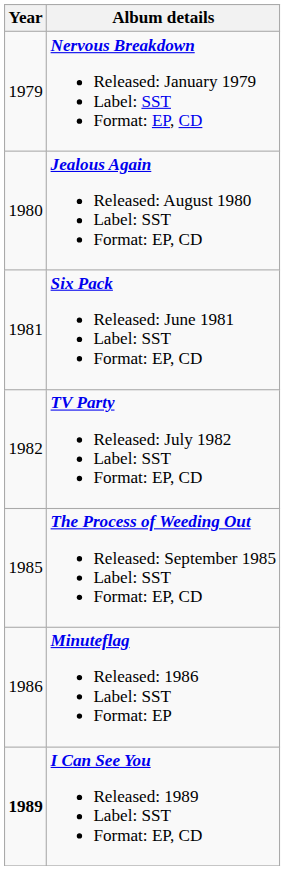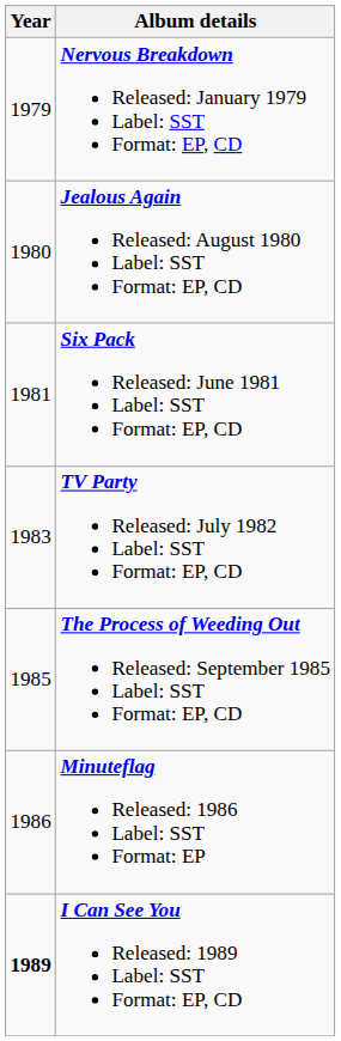TV Party Released: July 1982 Label: SST Format: EP, CD | Year: 1982 -> 1983
